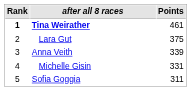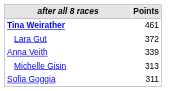- column: Rank | 1 | 2 | 3 | 4 | 5
Lara Gut | Points: 375 -> 372
Michelle Gisin | Points: 331 -> 313
